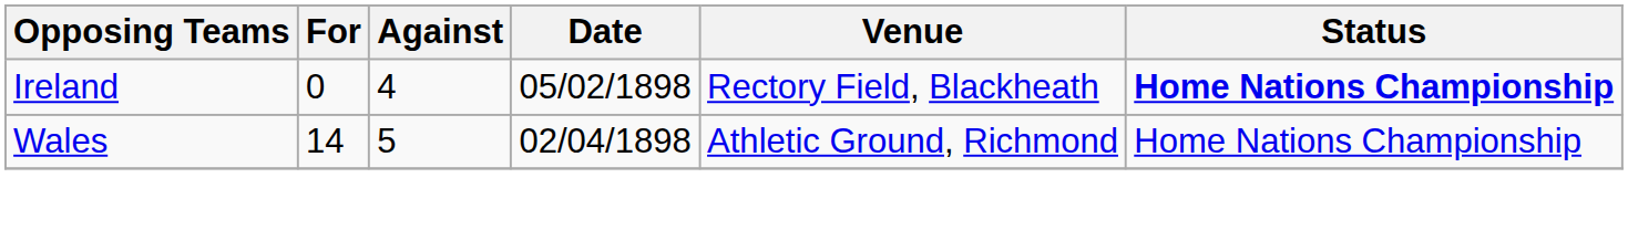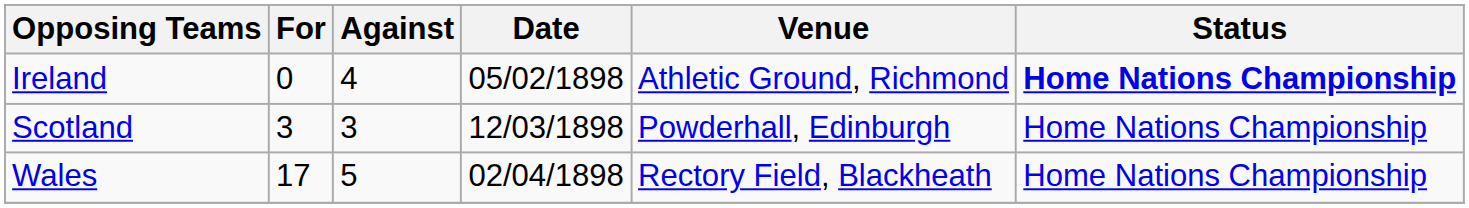Ireland | Venue: Rectory Field, Blackheath -> Athletic Ground, Richmond
+ row: Scotland | 3 | 3 | 12/03/1898 | Powderhall, Edinburgh | Home Nations Championship
Wales | For: 14 -> 17
Wales | Venue: Athletic Ground, Richmond -> Rectory Field, Blackheath
